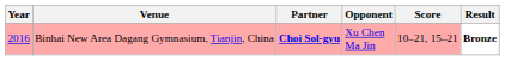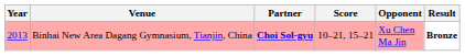columns swapped: Opponent <-> Score
Binhai New Area Dagang Gymnasium, Tianjin, China | Year: 2016 -> 2013
